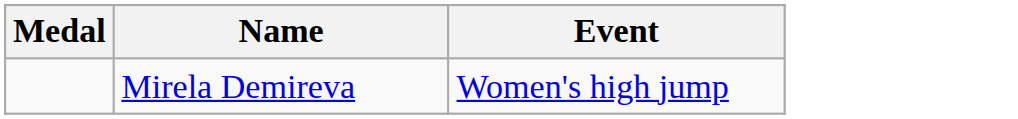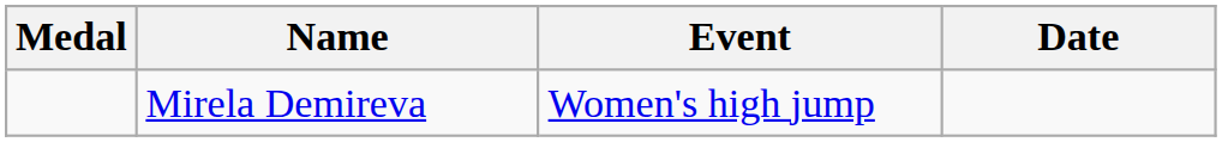+ column: Date
